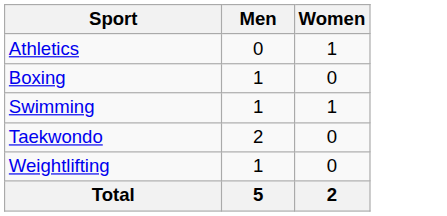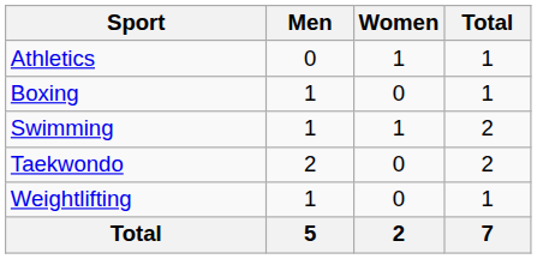+ column: Total | 1 | 1 | 2 | 2 | 1 | 7
